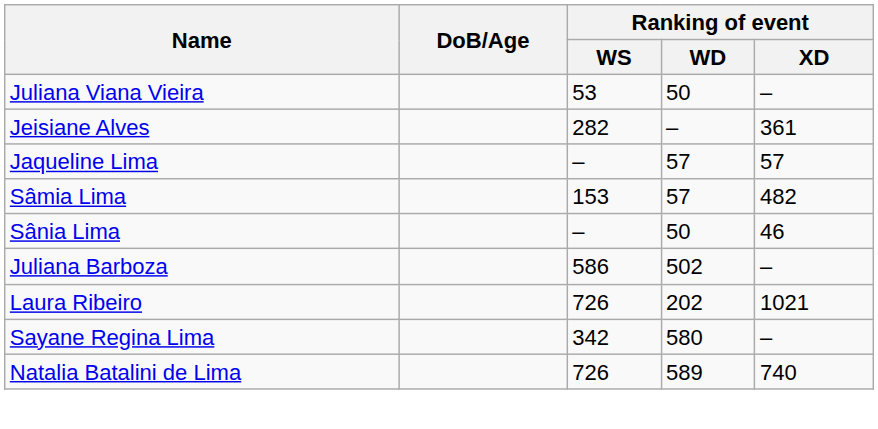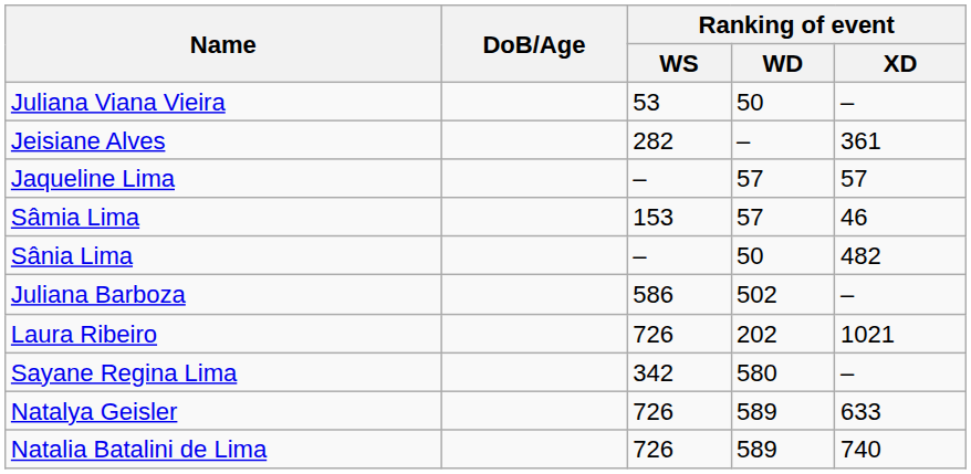Sâmia Lima | Ranking of event / XD: 482 -> 46
Sânia Lima | Ranking of event / XD: 46 -> 482
+ row: Natalya Geisler | 726 | 589 | 633
